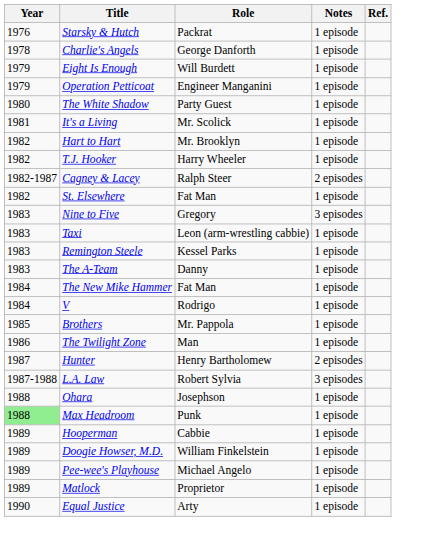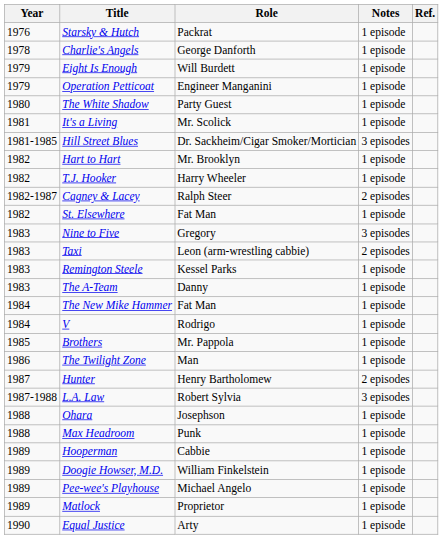+ row: 1981-1985 | Hill Street Blues | Dr. Sackheim/Cigar Smoker/Mortician | 3 episodes
Taxi | Notes: 1 episode -> 2 episodes
Max Headroom | Year: lightgreen background -> no background
